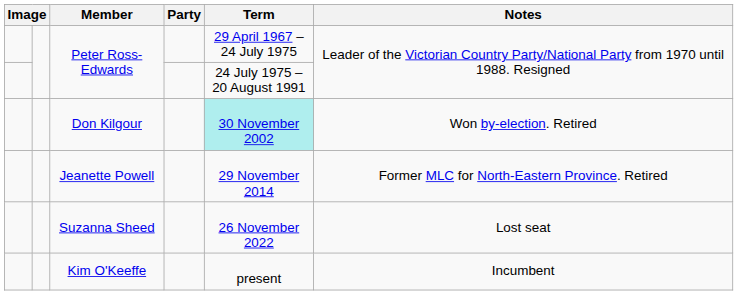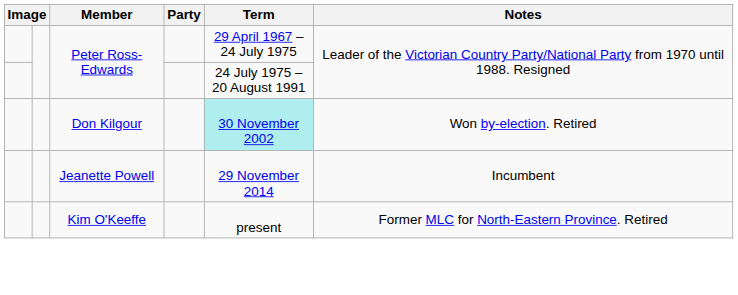Jeanette Powell | Notes: Former MLC for North-Eastern Province. Retired -> Incumbent
- row: Suzanna Sheed | 26 November 2022 | Lost seat
Kim O'Keeffe | Notes: Incumbent -> Former MLC for North-Eastern Province. Retired
